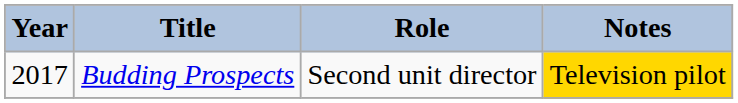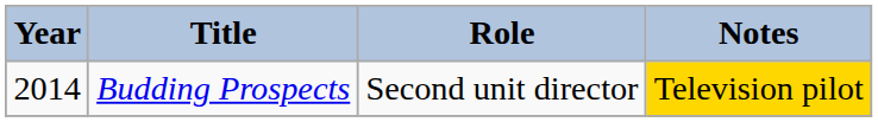Budding Prospects | Year: 2017 -> 2014
